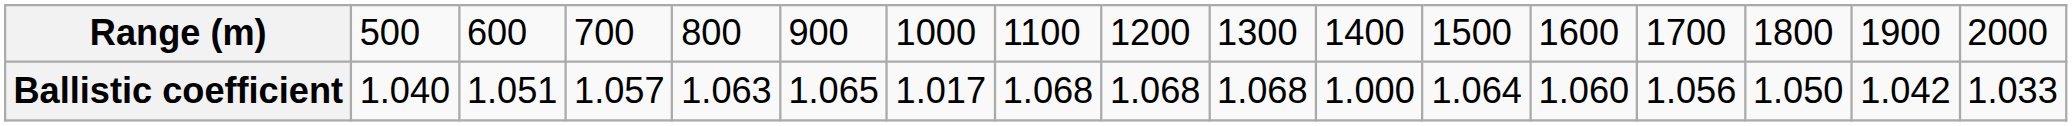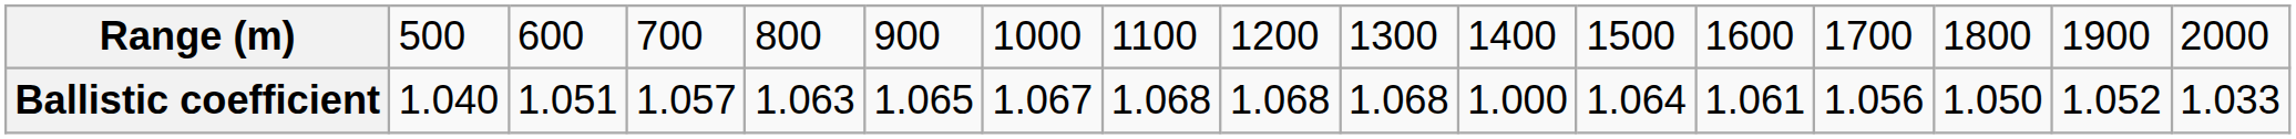Ballistic coefficient | column 7: 1.017 -> 1.067
Ballistic coefficient | column 13: 1.060 -> 1.061
Ballistic coefficient | column 16: 1.042 -> 1.052
